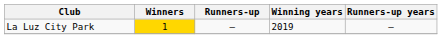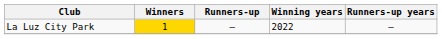La Luz City Park | Winning years: 2019 -> 2022
